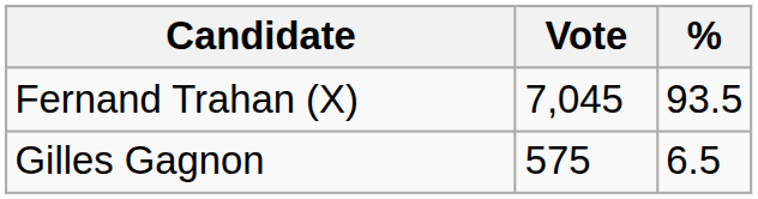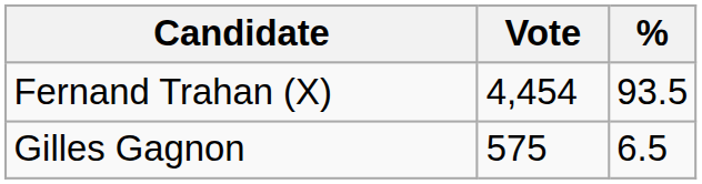Fernand Trahan (X) | Vote: 7,045 -> 4,454
